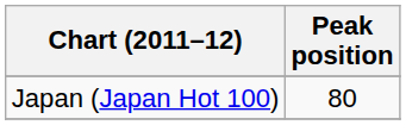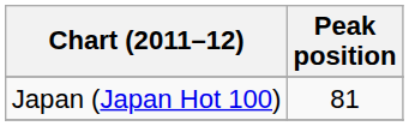Japan (Japan Hot 100) | Peak position: 80 -> 81
